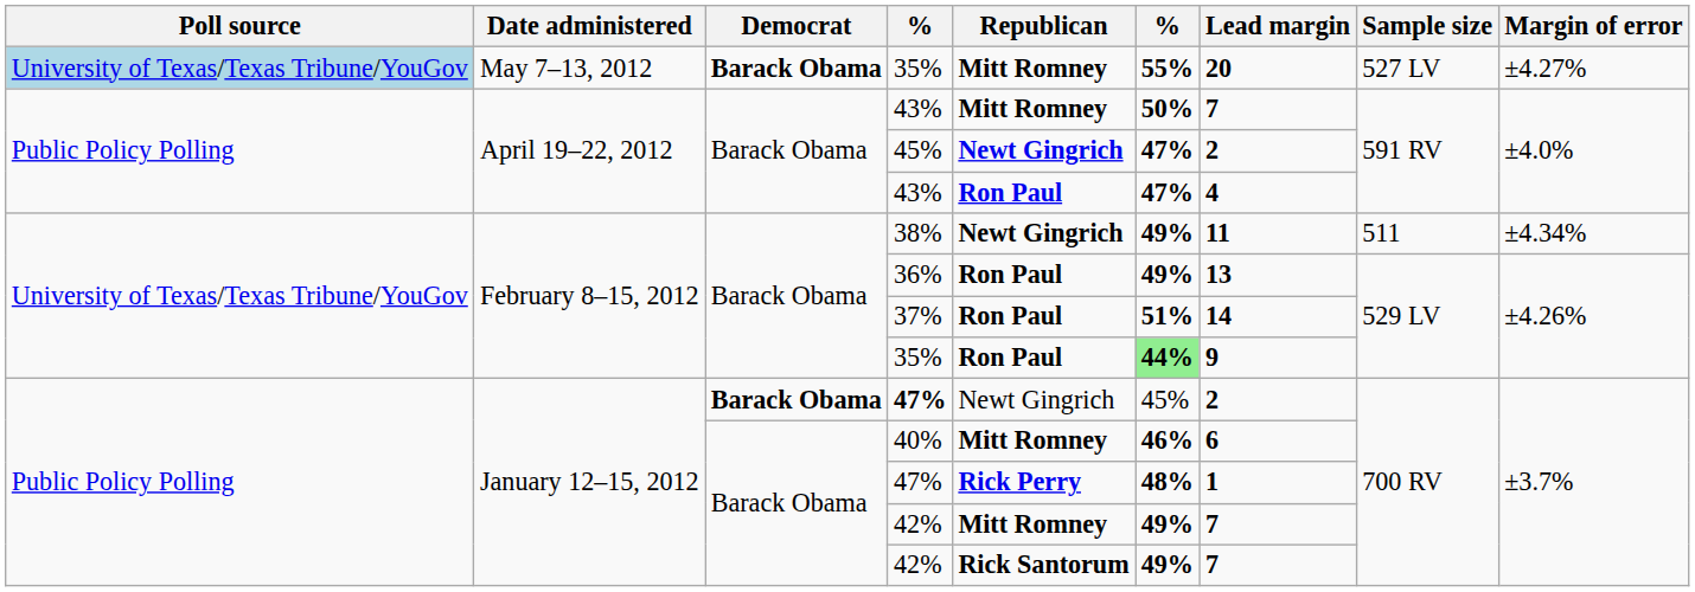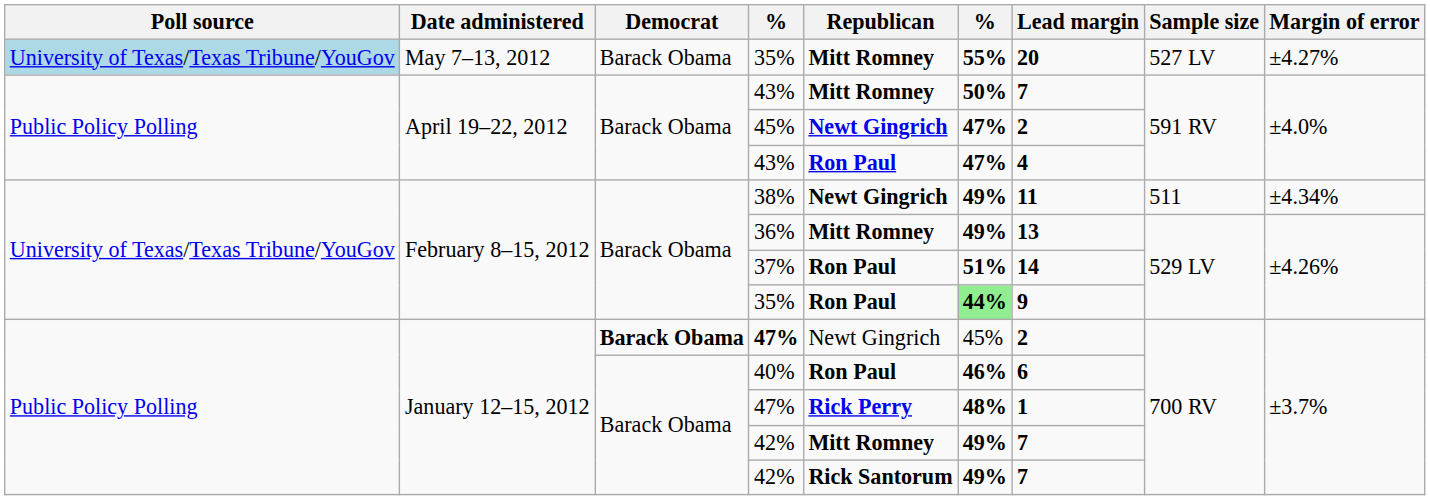May 7–13, 2012 / 35% | Democrat: bold -> normal
36% | Republican: Ron Paul -> Mitt Romney
40% | Republican: Mitt Romney -> Ron Paul
